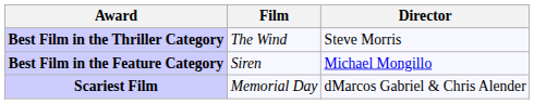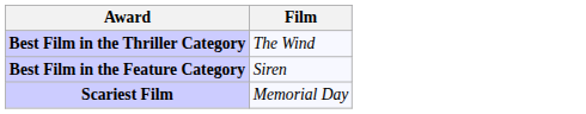- column: Director | Steve Morris | Michael Mongillo | dMarcos Gabriel & Chris Alender
